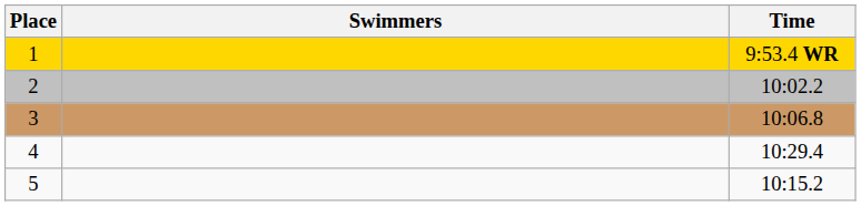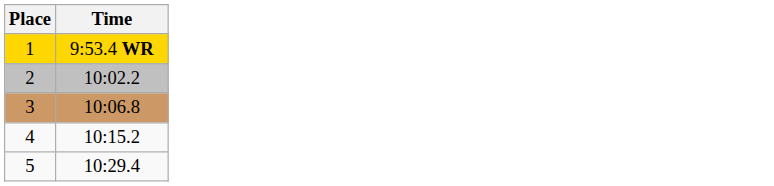- column: Swimmers
4 | Time: 10:29.4 -> 10:15.2
5 | Time: 10:15.2 -> 10:29.4
